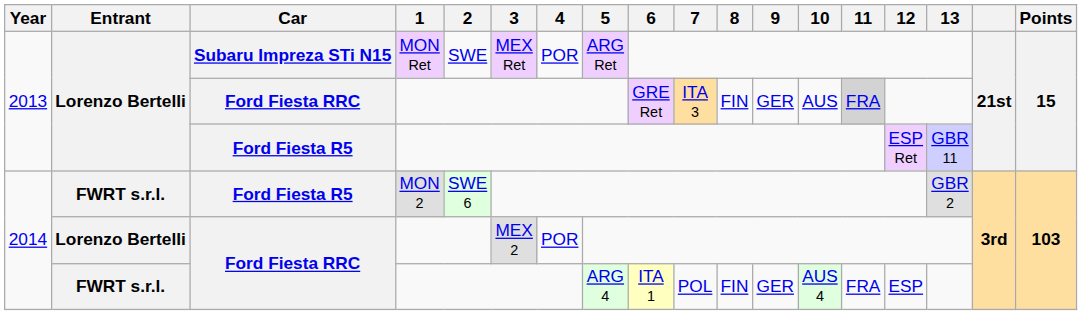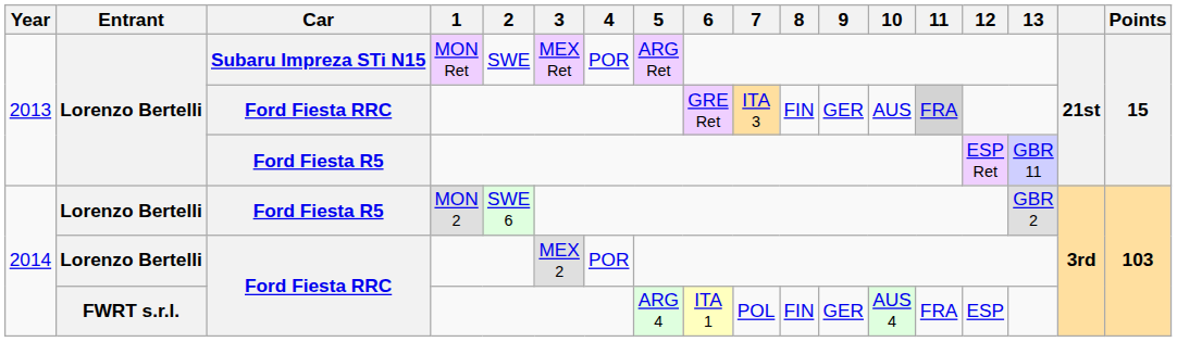2014 / Ford Fiesta R5 | Entrant: FWRT s.r.l. -> Lorenzo Bertelli
